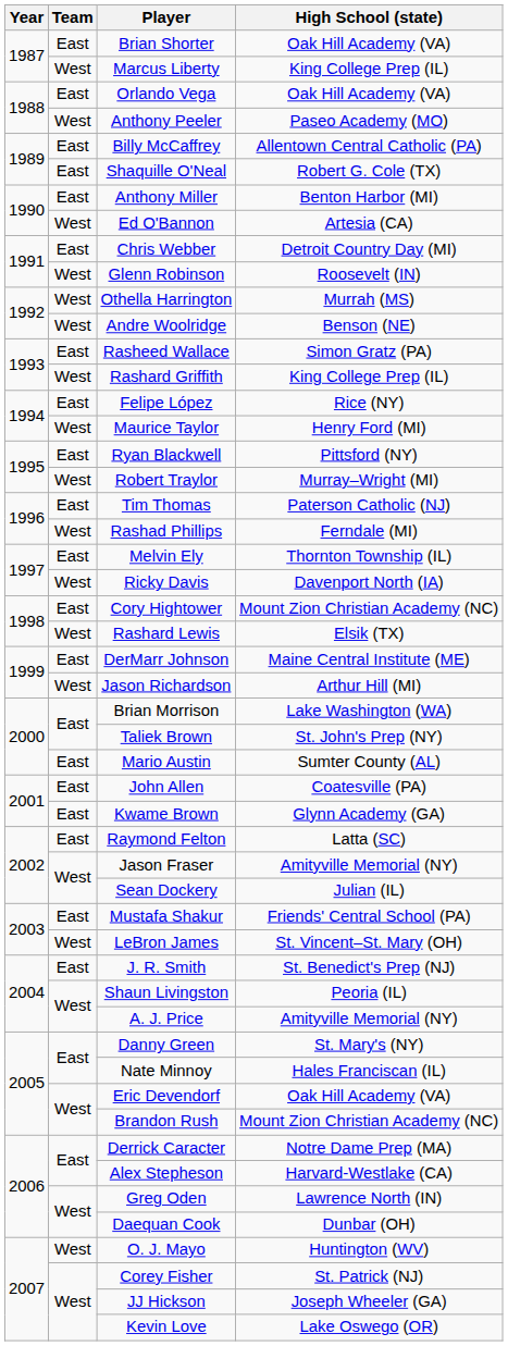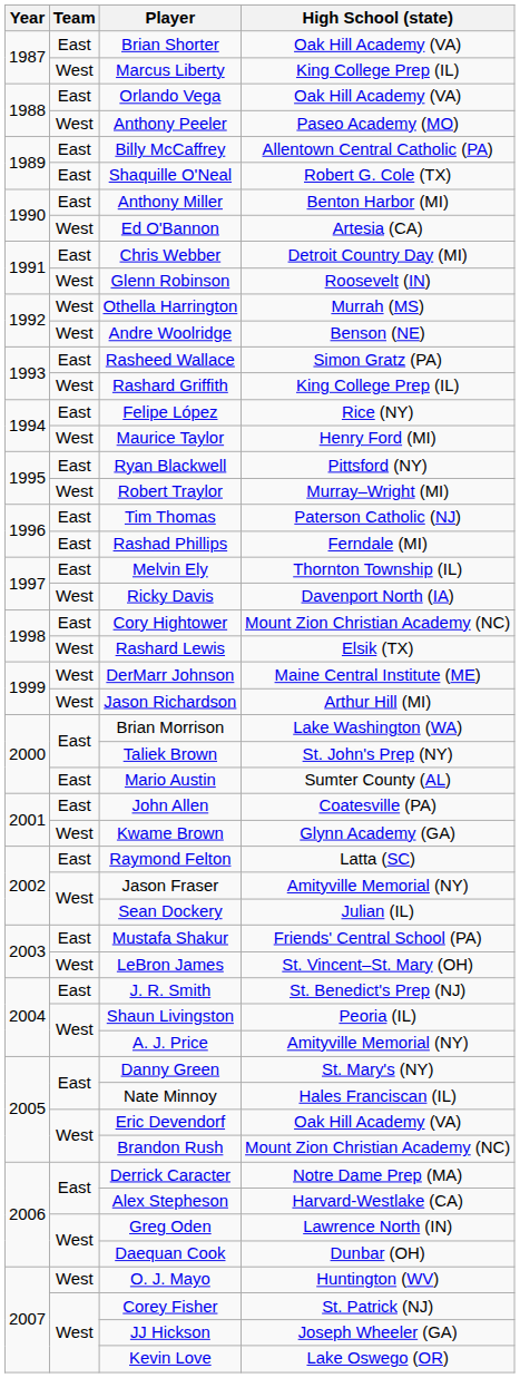Rashad Phillips | Team: West -> East
DerMarr Johnson | Team: East -> West
Kwame Brown | Team: East -> West
